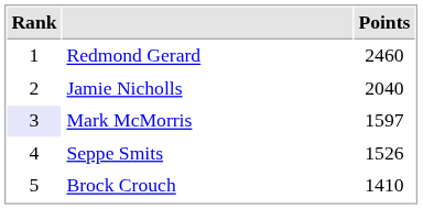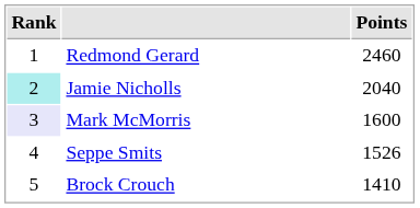Jamie Nicholls | Rank: no background -> paleturquoise background
Mark McMorris | Points: 1597 -> 1600
